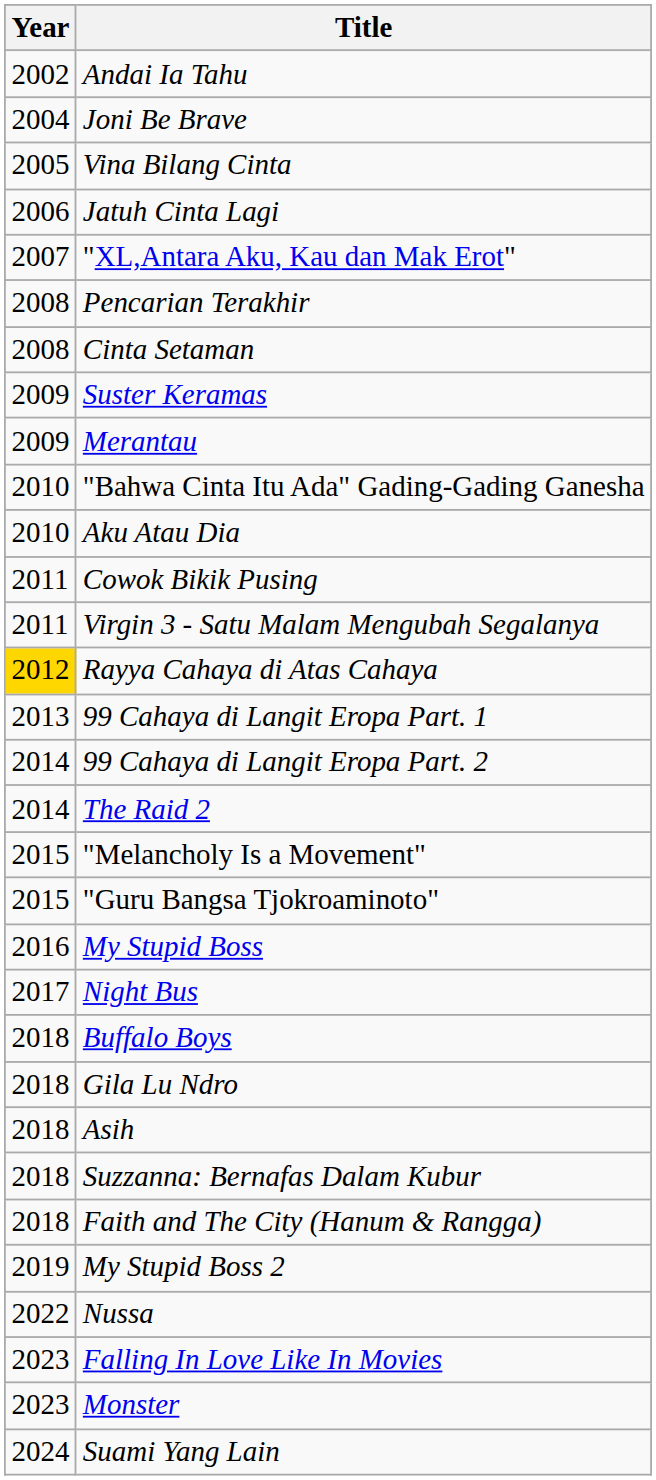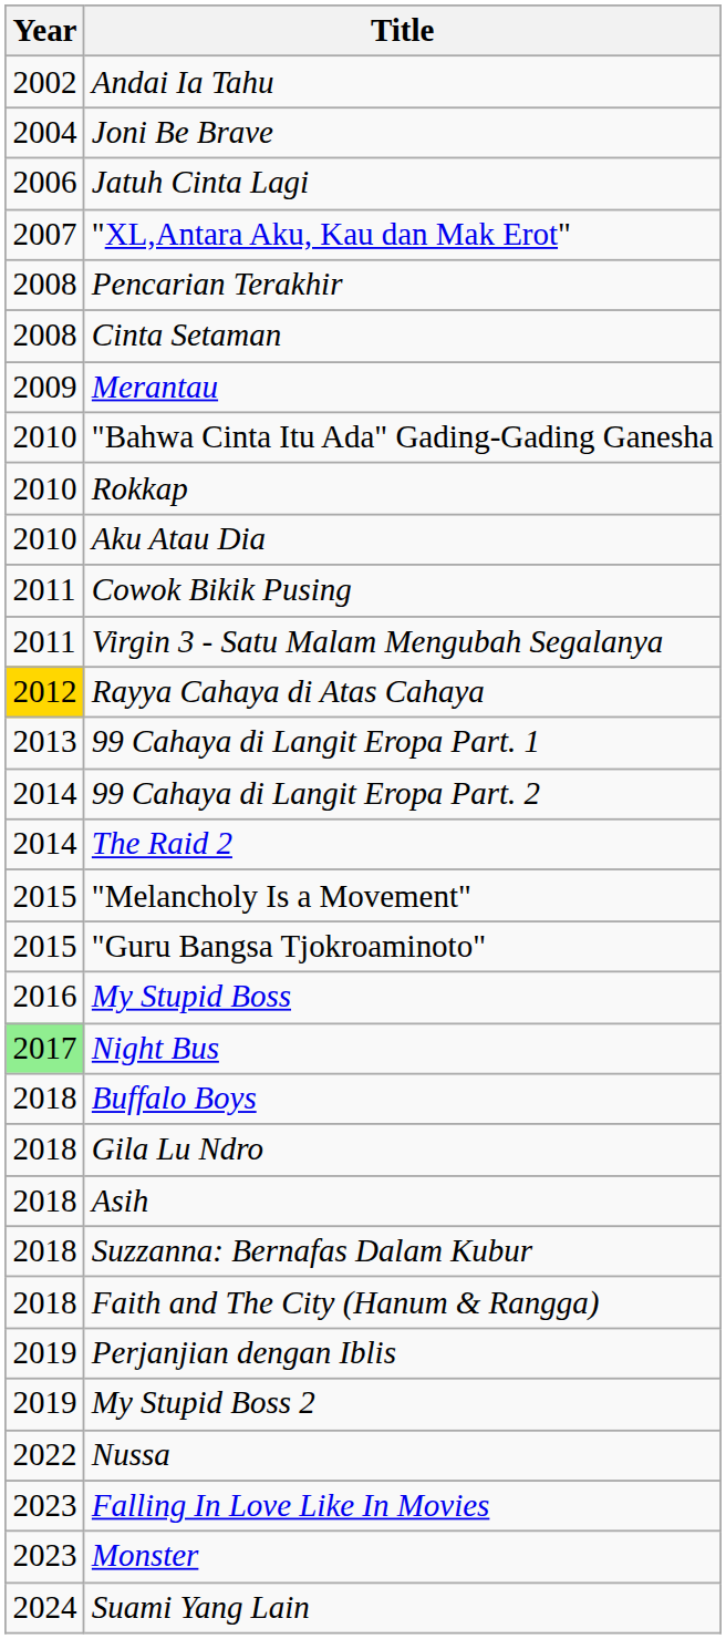- row: 2005 | Vina Bilang Cinta
- row: 2009 | Suster Keramas
+ row: 2010 | Rokkap
Night Bus | Year: no background -> lightgreen background
+ row: 2019 | Perjanjian dengan Iblis
